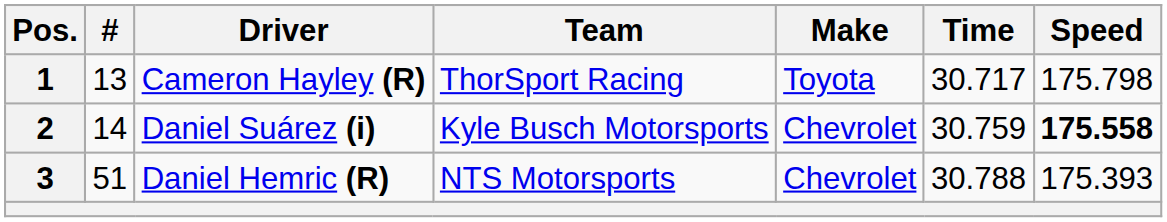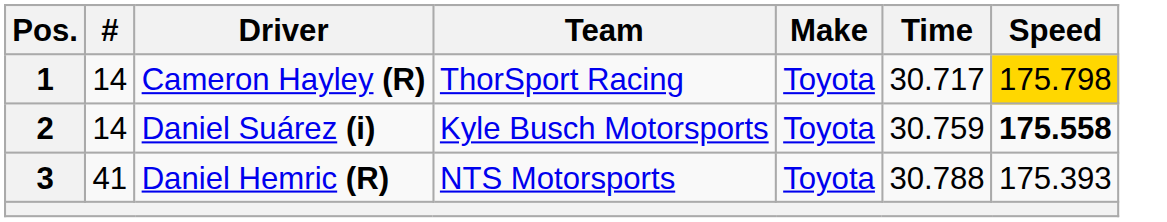1 | #: 13 -> 14
1 | Speed: no background -> gold background
2 | Make: Chevrolet -> Toyota
3 | #: 51 -> 41
3 | Make: Chevrolet -> Toyota
